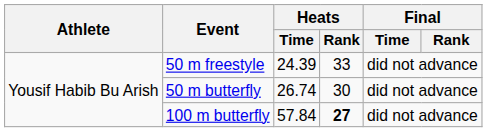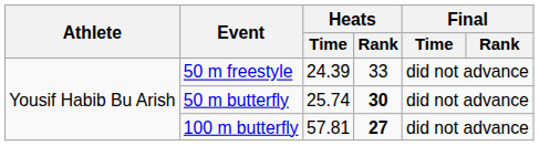50 m butterfly | Heats / Time: 26.74 -> 25.74
50 m butterfly | Heats / Rank: normal -> bold
100 m butterfly | Heats / Time: 57.84 -> 57.81
